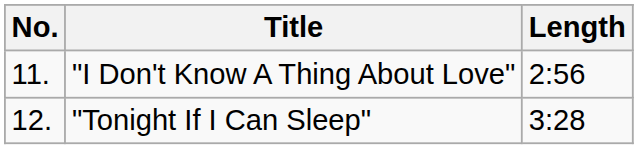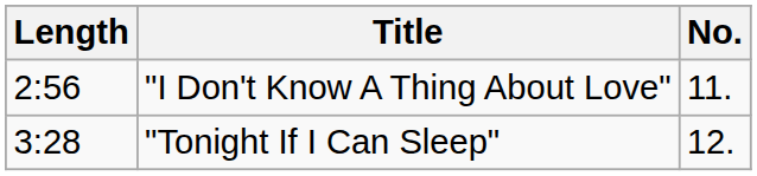columns swapped: No. <-> Length
